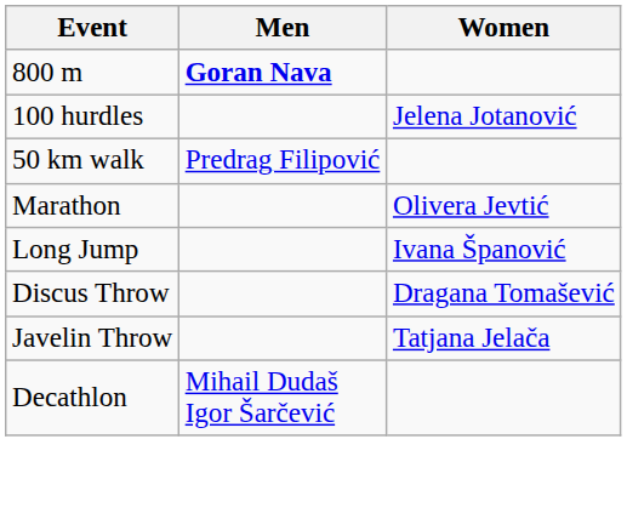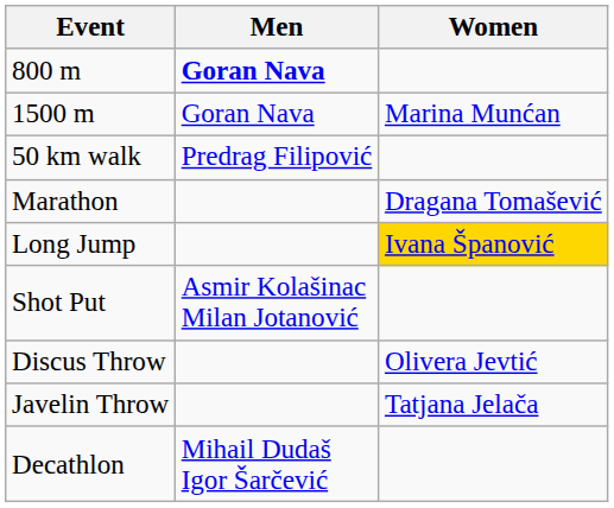+ row: 1500 m | Goran Nava | Marina Munćan
- row: 100 hurdles | Jelena Jotanović
Marathon | Women: Olivera Jevtić -> Dragana Tomašević
Long Jump | Women: no background -> gold background
+ row: Shot Put | Asmir Kolašinac Milan Jotanović
Discus Throw | Women: Dragana Tomašević -> Olivera Jevtić
